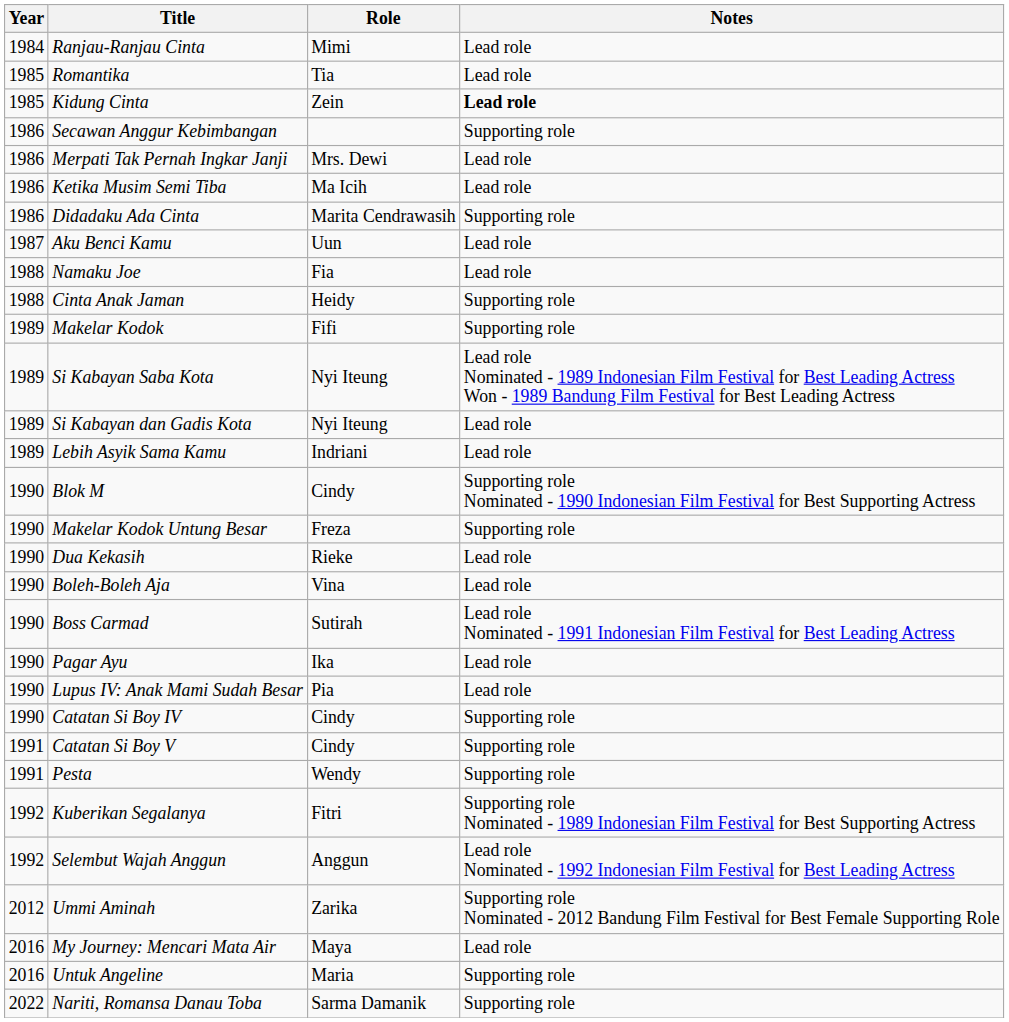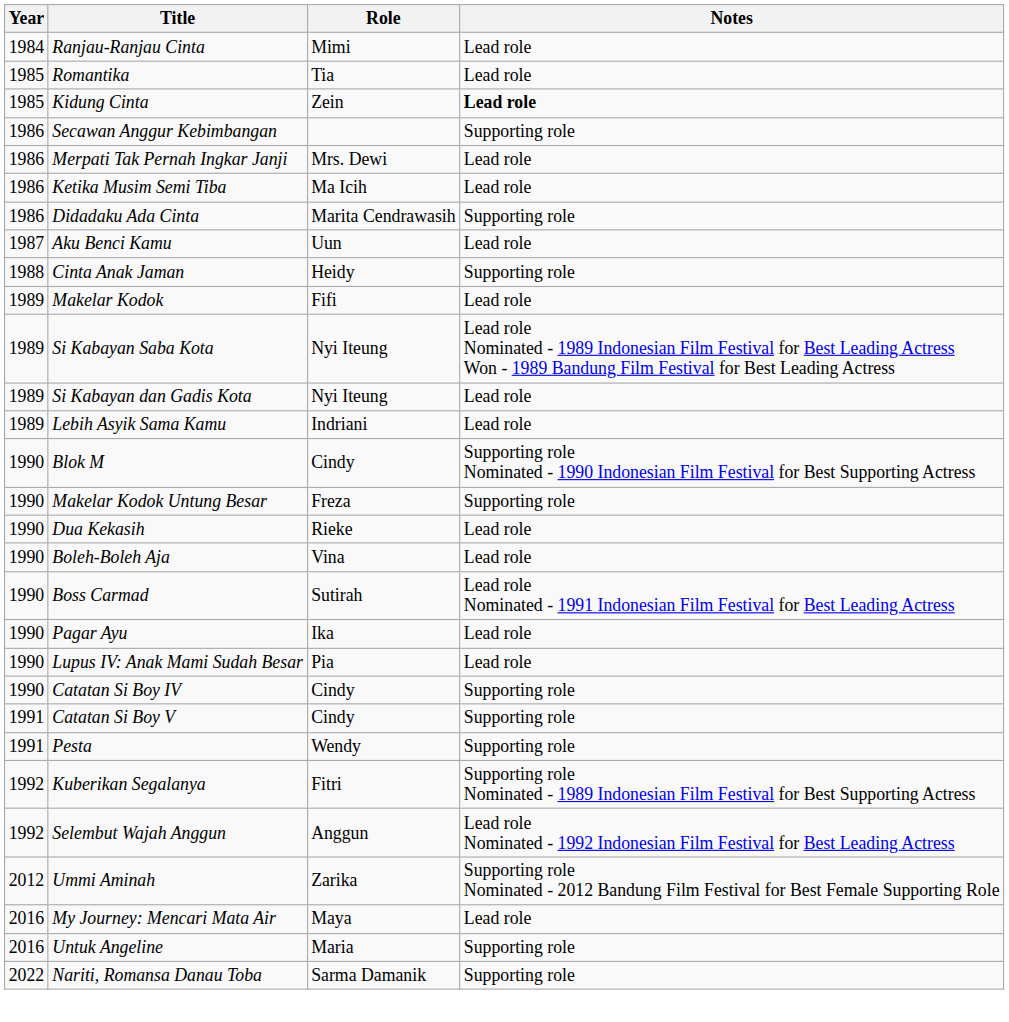- row: 1988 | Namaku Joe | Fia | Lead role
Makelar Kodok | Notes: Supporting role -> Lead role
